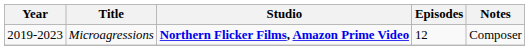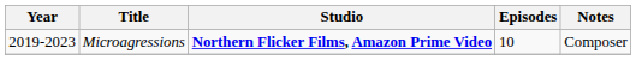Microagressions | Episodes: 12 -> 10
